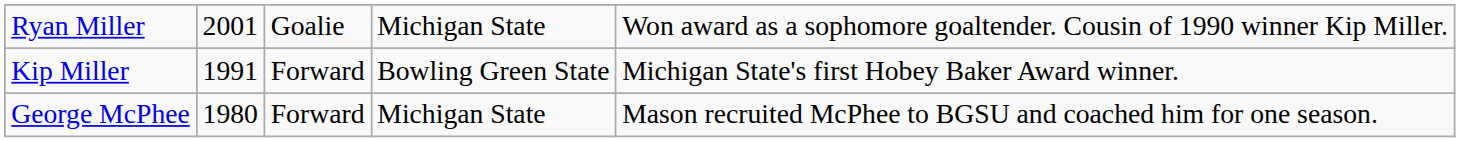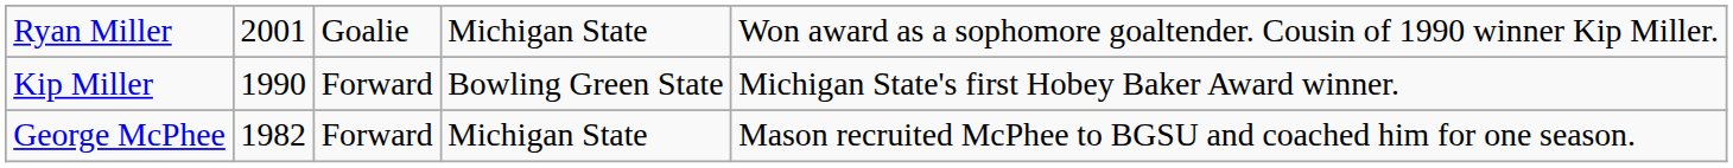Kip Miller | column 2: 1991 -> 1990
George McPhee | column 2: 1980 -> 1982
